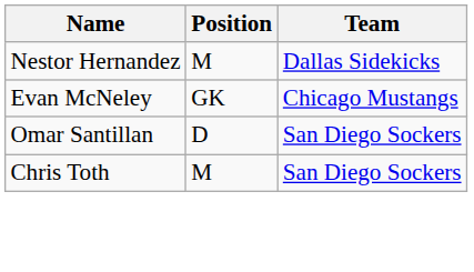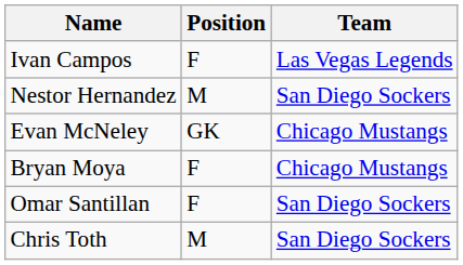+ row: Ivan Campos | F | Las Vegas Legends
Nestor Hernandez | Team: Dallas Sidekicks -> San Diego Sockers
+ row: Bryan Moya | F | Chicago Mustangs
Omar Santillan | Position: D -> F
